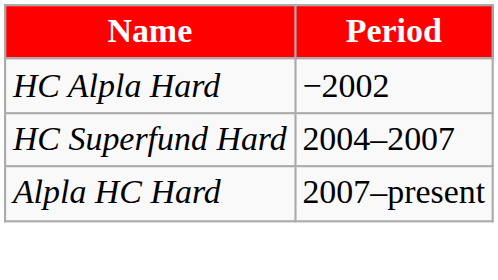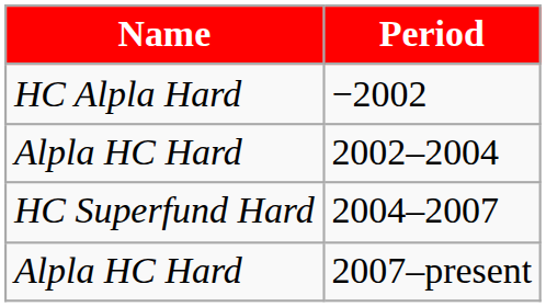+ row: Alpla HC Hard | 2002–2004
